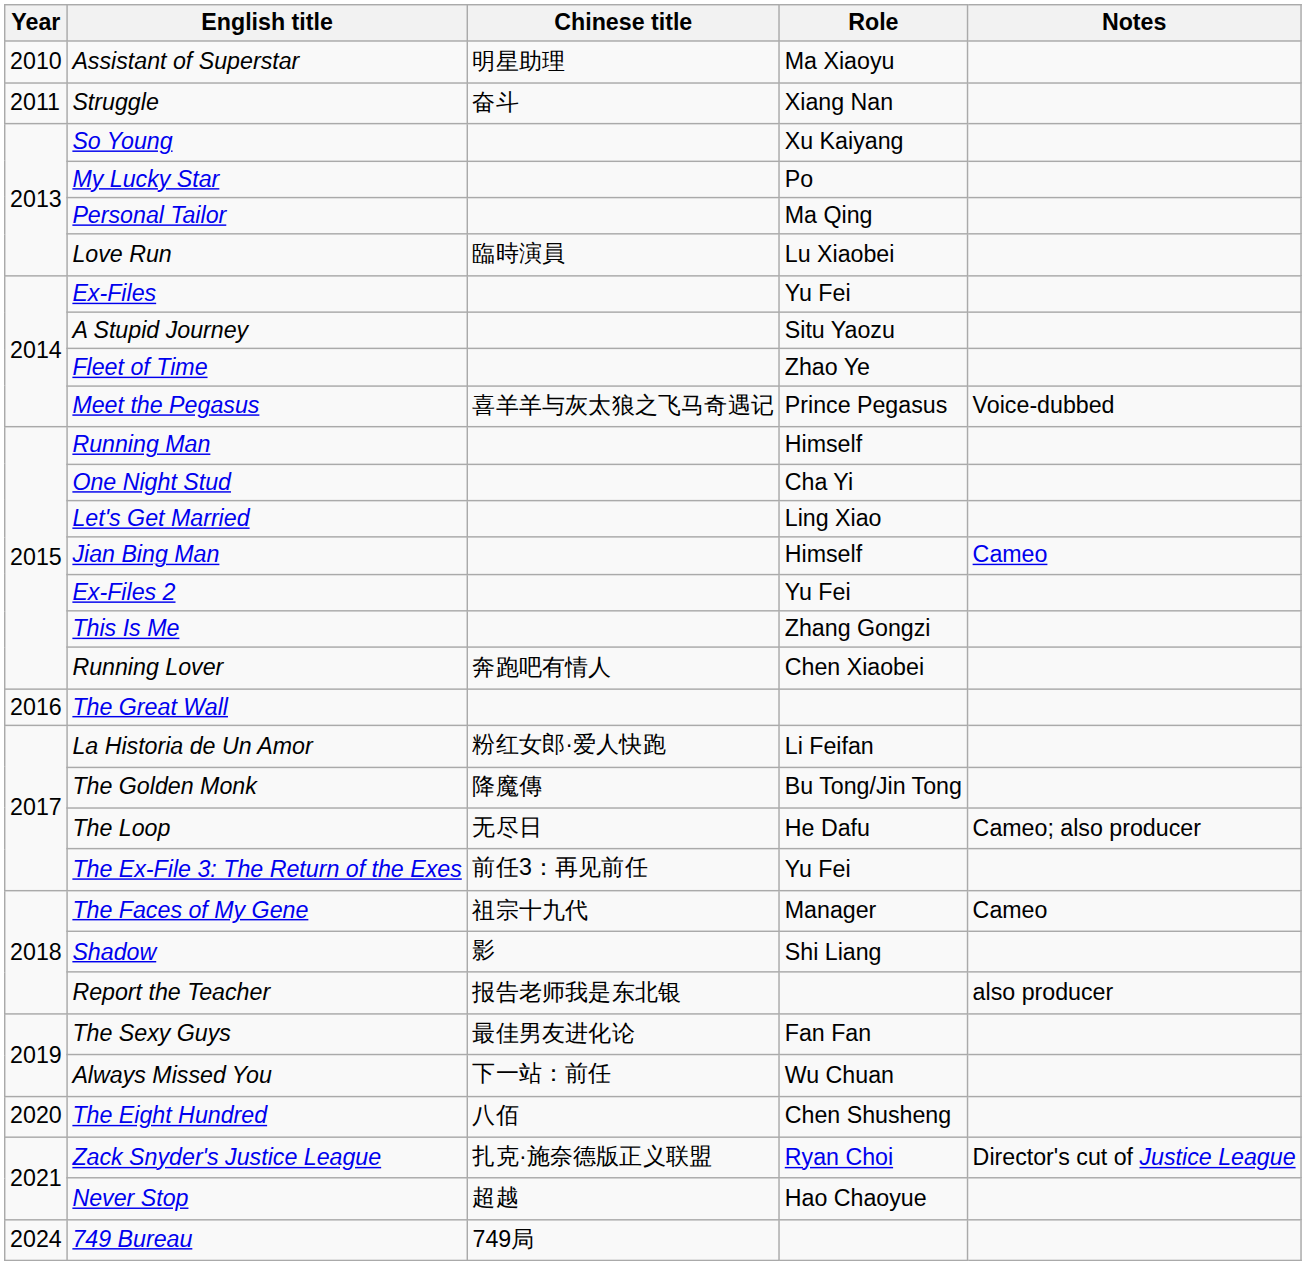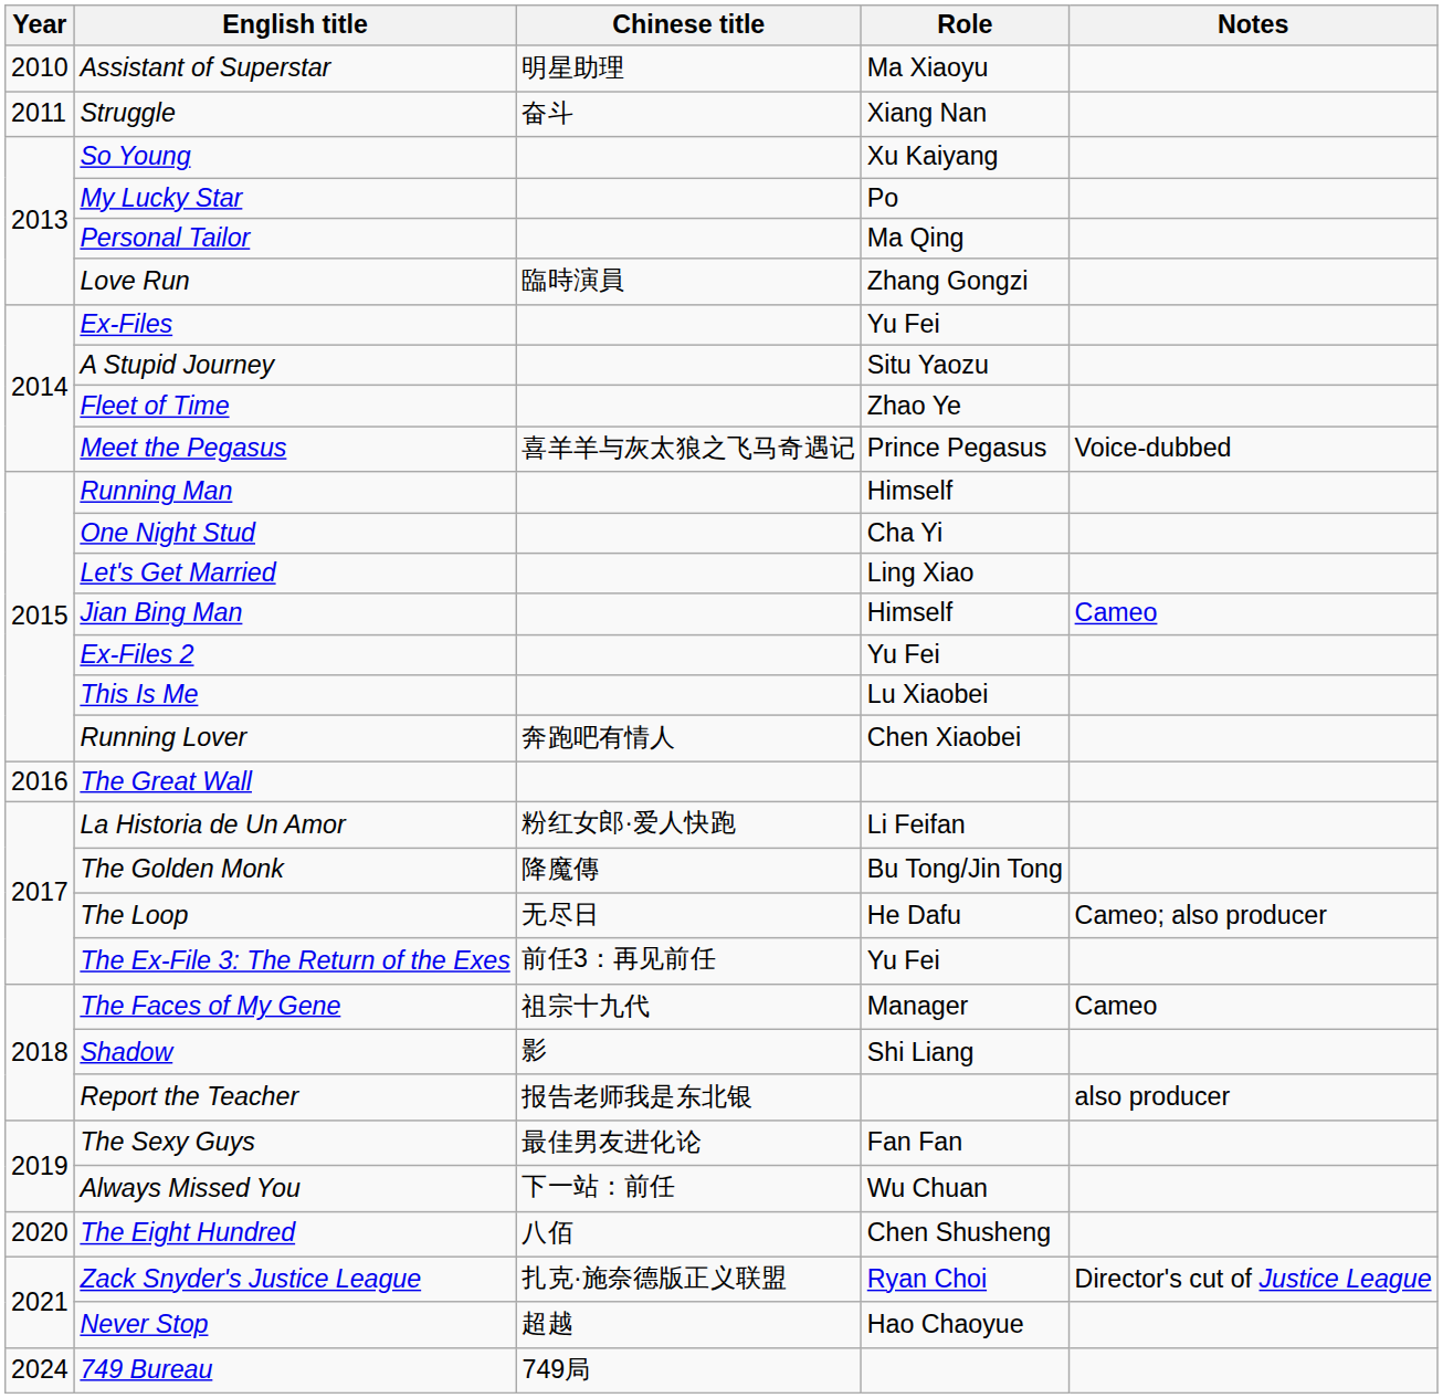Love Run | Role: Lu Xiaobei -> Zhang Gongzi
This Is Me | Role: Zhang Gongzi -> Lu Xiaobei
